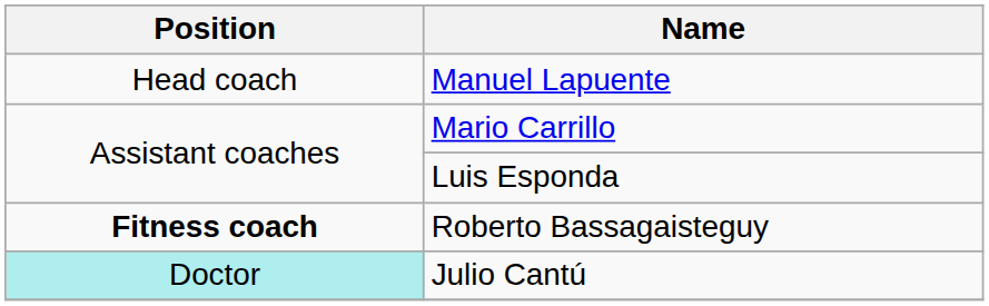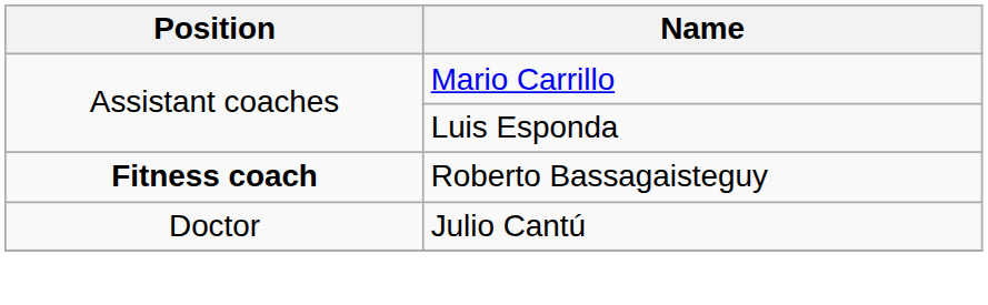- row: Head coach | Manuel Lapuente
Julio Cantú | Position: paleturquoise background -> no background
